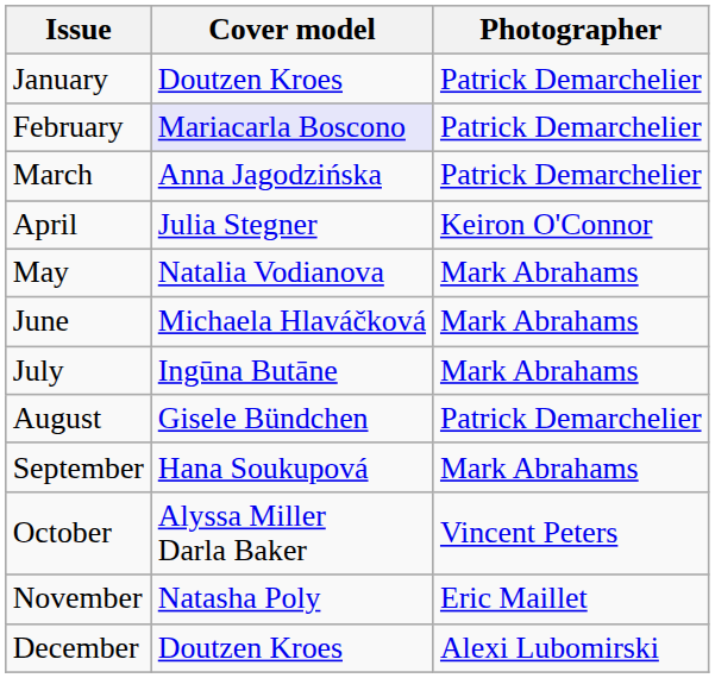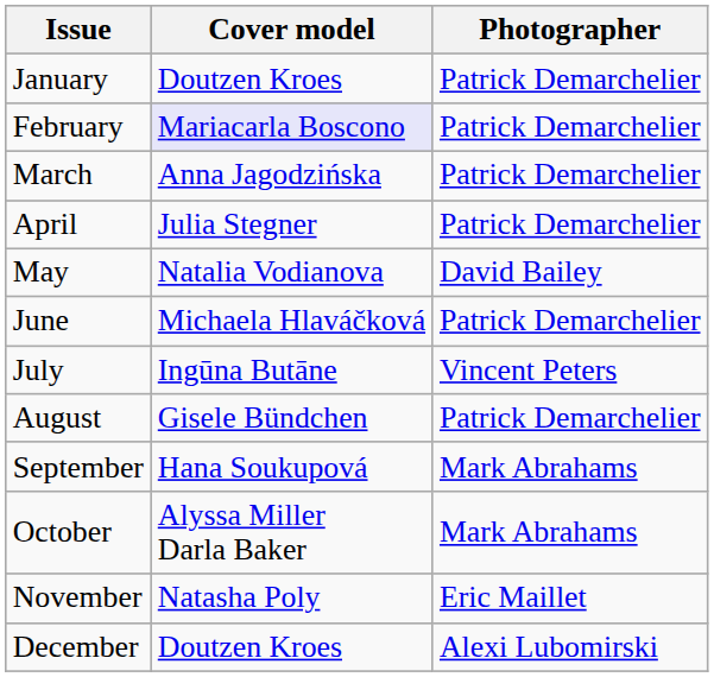April | Photographer: Keiron O'Connor -> Patrick Demarchelier
May | Photographer: Mark Abrahams -> David Bailey
June | Photographer: Mark Abrahams -> Patrick Demarchelier
July | Photographer: Mark Abrahams -> Vincent Peters
October | Photographer: Vincent Peters -> Mark Abrahams
